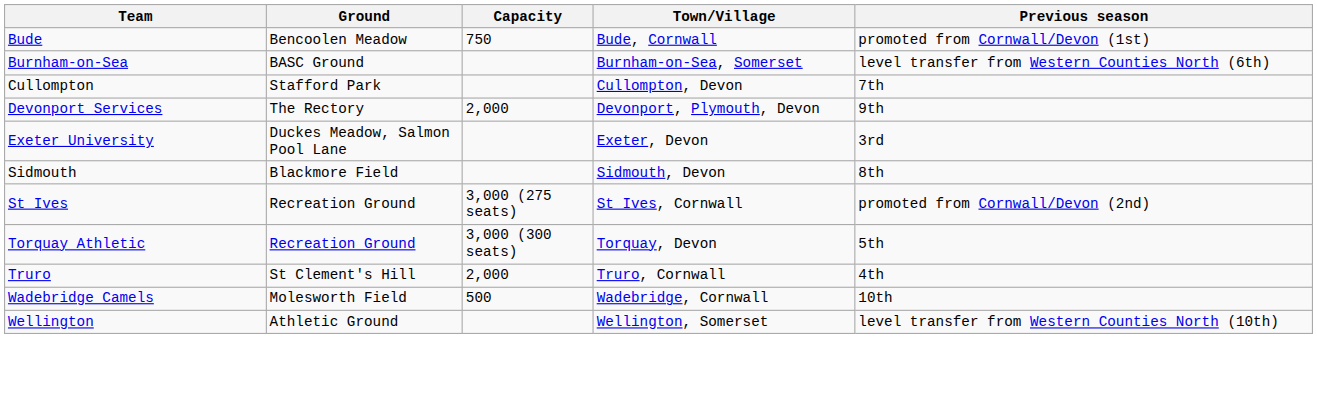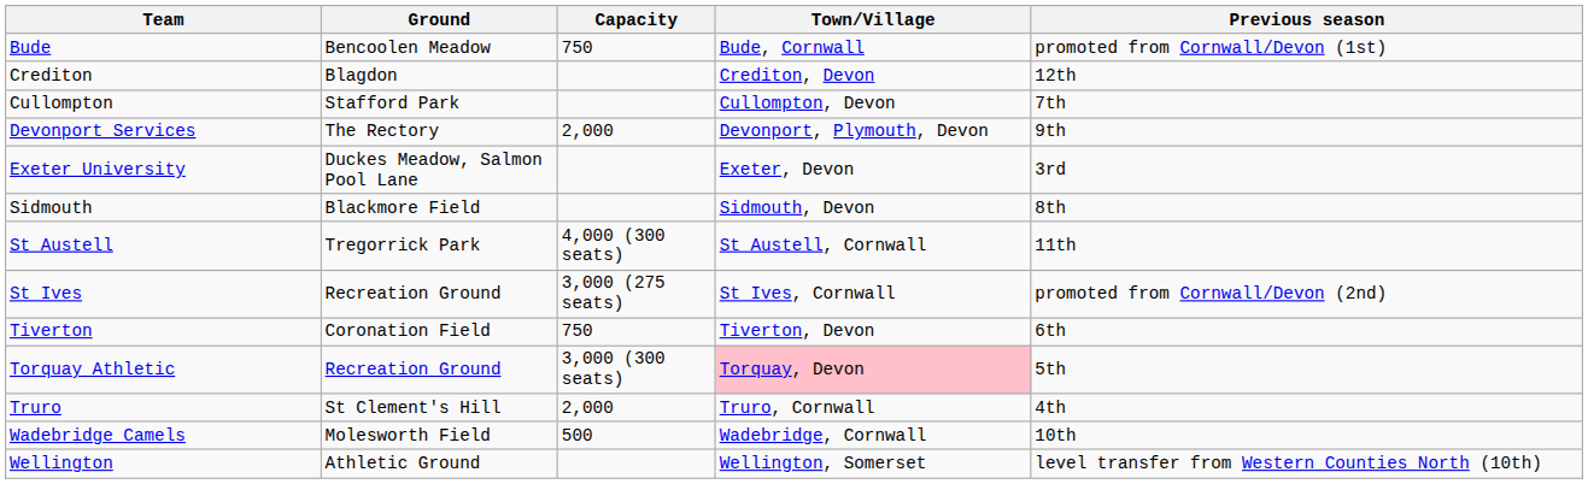- row: Burnham-on-Sea | BASC Ground | Burnham-on-Sea, Somerset | level transfer from Western Counties North (6th)
+ row: Crediton | Blagdon | Crediton, Devon | 12th
+ row: St Austell | Tregorrick Park | 4,000 (300 seats) | St Austell, Cornwall | 11th
+ row: Tiverton | Coronation Field | 750 | Tiverton, Devon | 6th
Torquay Athletic | Town/Village: no background -> pink background
